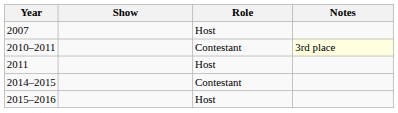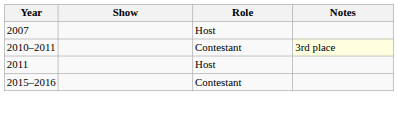- row: 2014–2015 | Contestant
2015–2016 | Role: Host -> Contestant
